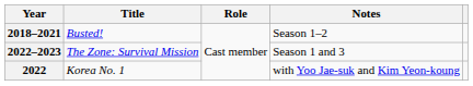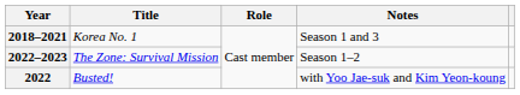2018–2021 | Title: Busted! -> Korea No. 1
2018–2021 | Notes: Season 1–2 -> Season 1 and 3
2022–2023 | Notes: Season 1 and 3 -> Season 1–2
2022 | Title: Korea No. 1 -> Busted!
